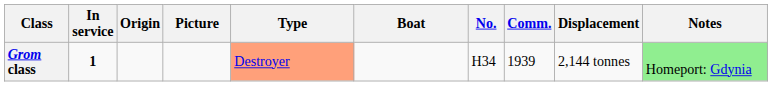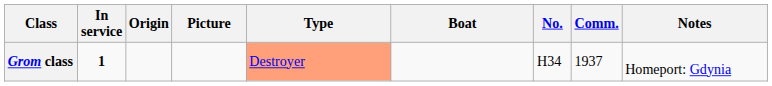- column: Displacement | 2,144 tonnes
Grom class | Comm.: 1939 -> 1937
Grom class | Notes: lightgreen background -> no background
